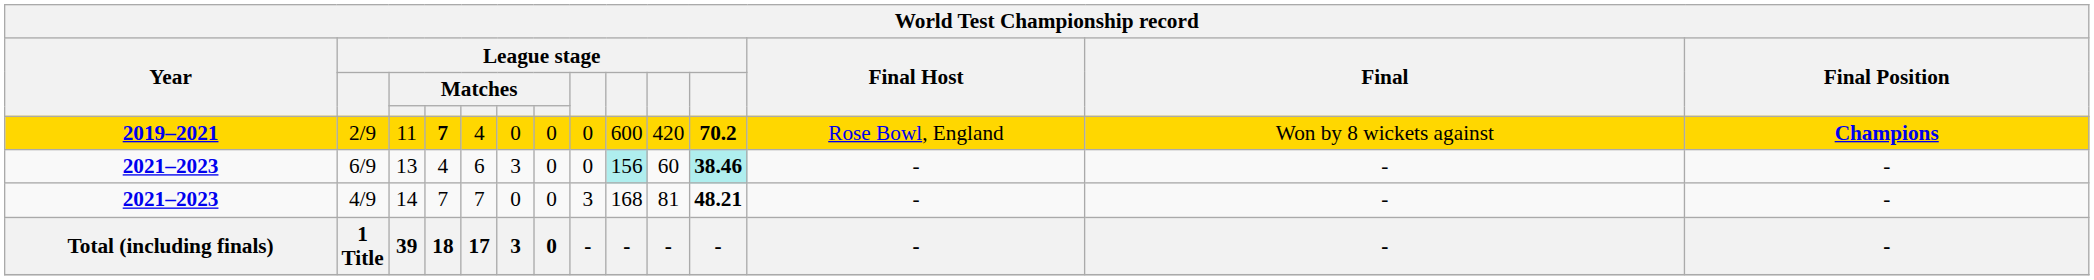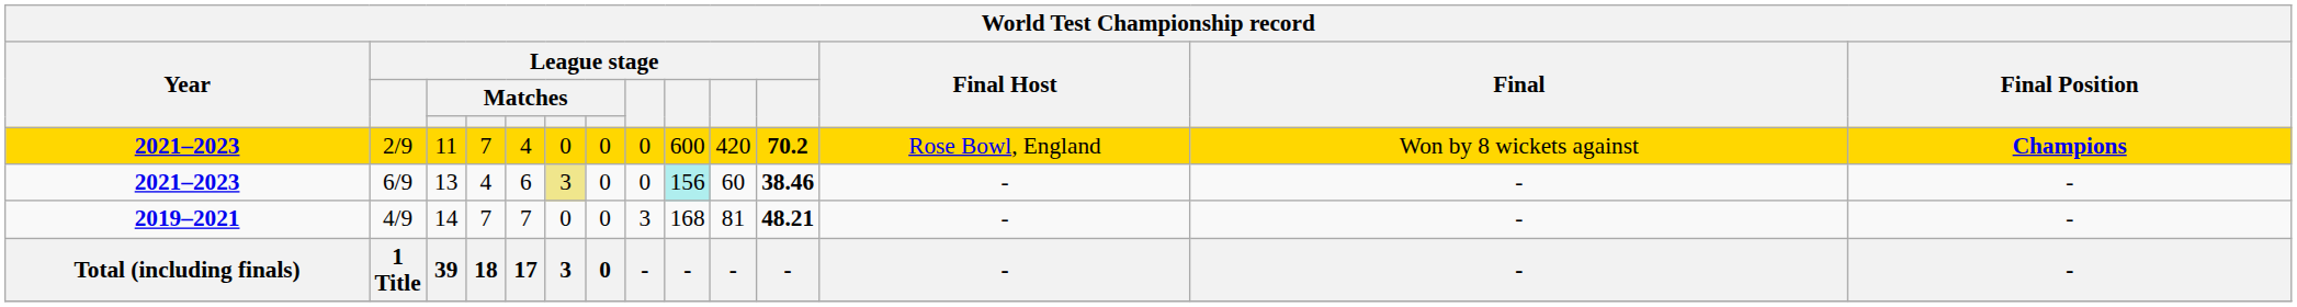2/9 | Year: 2019–2021 -> 2021–2023
2/9 | column 4: bold -> normal
6/9 | column 6: no background -> khaki background
6/9 | column 11: paleturquoise background -> no background
4/9 | Year: 2021–2023 -> 2019–2021
